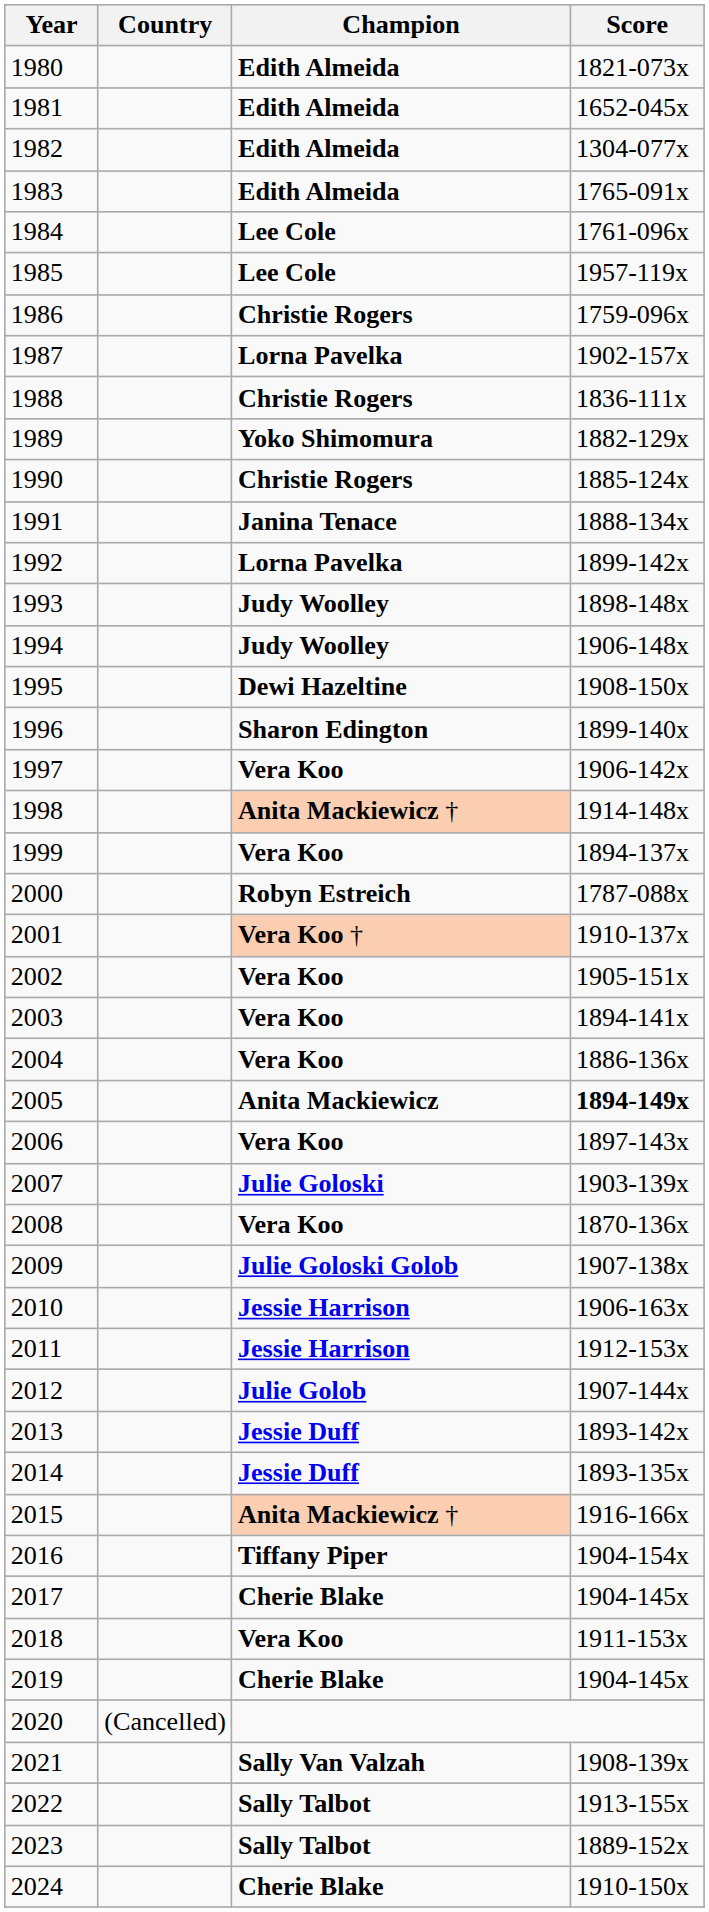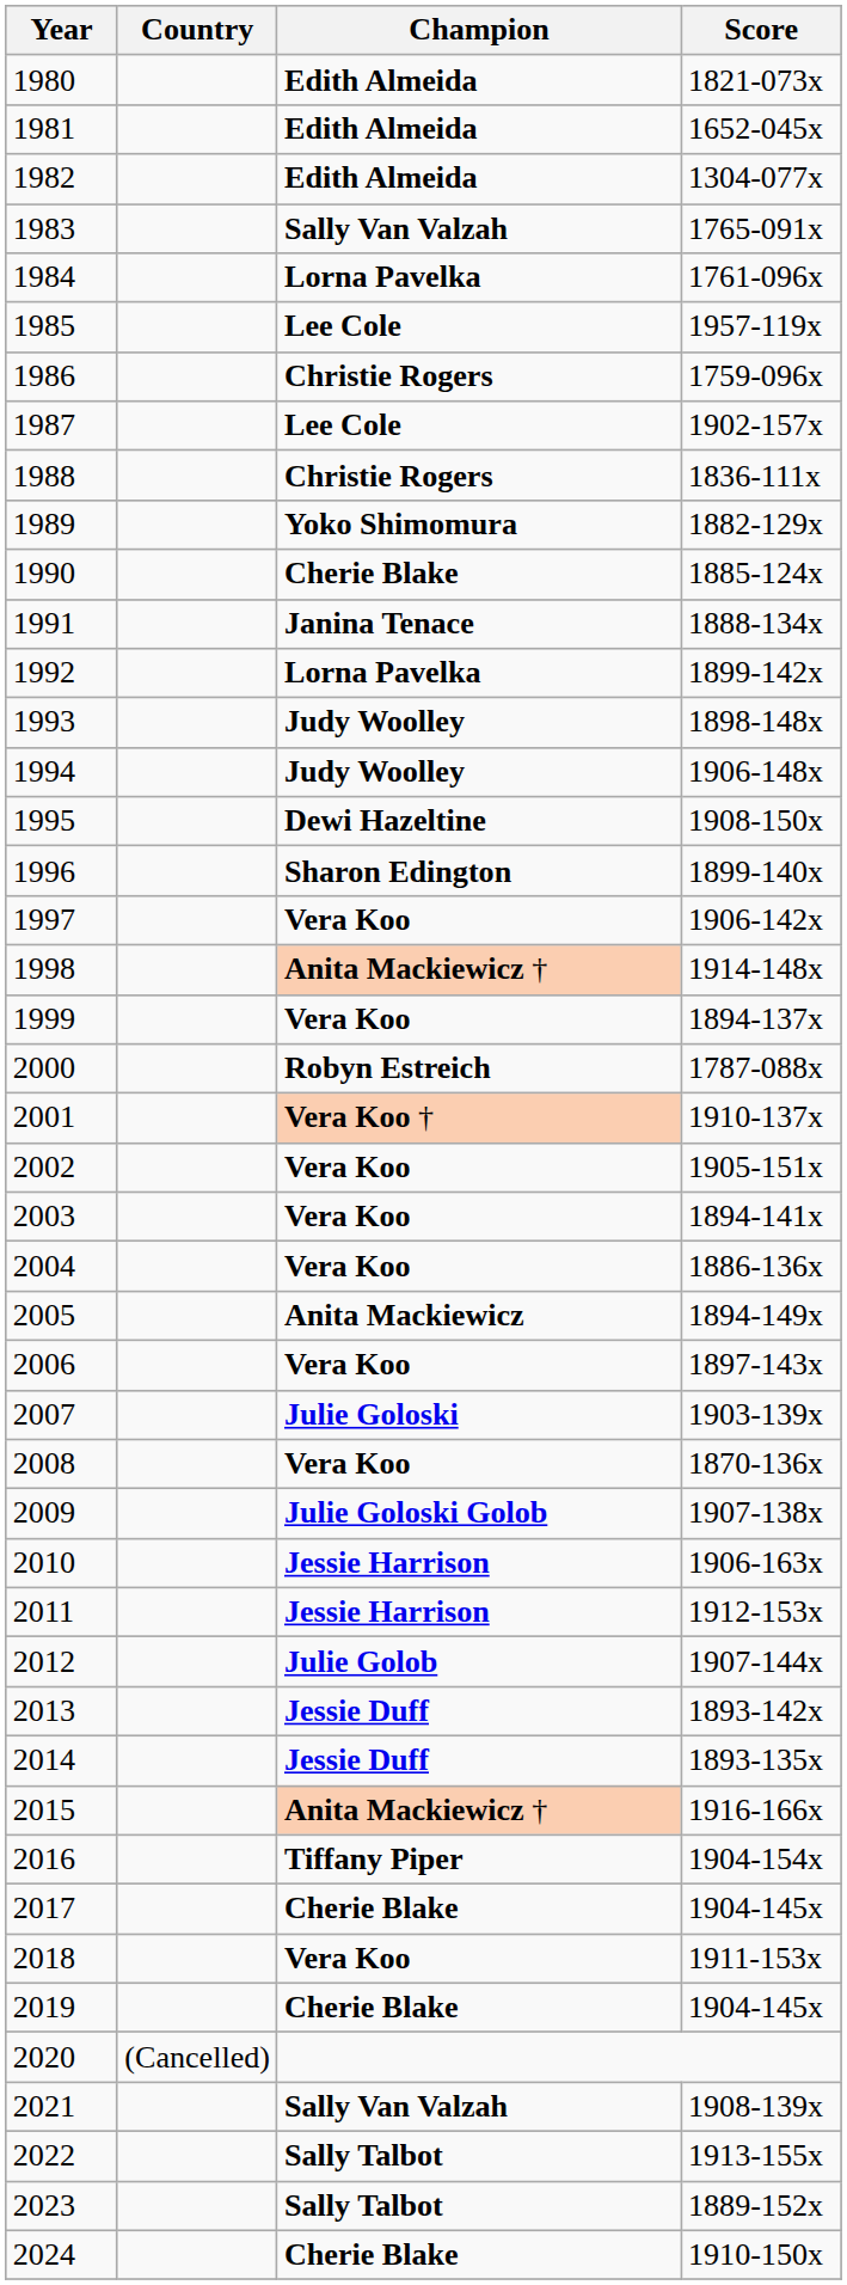1983 | Champion: Edith Almeida -> Sally Van Valzah
1984 | Champion: Lee Cole -> Lorna Pavelka
1987 | Champion: Lorna Pavelka -> Lee Cole
1990 | Champion: Christie Rogers -> Cherie Blake
2005 | Score: bold -> normal
